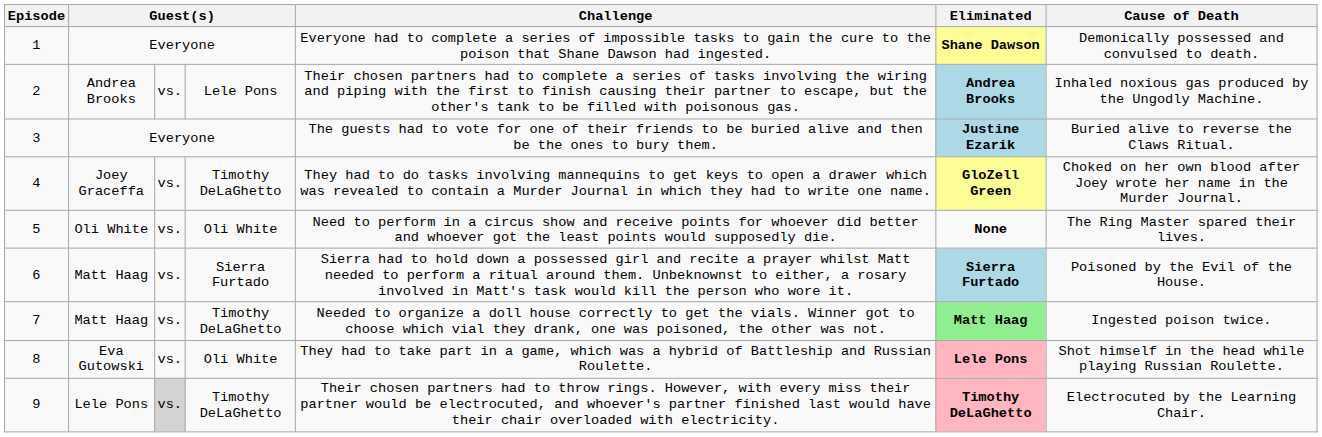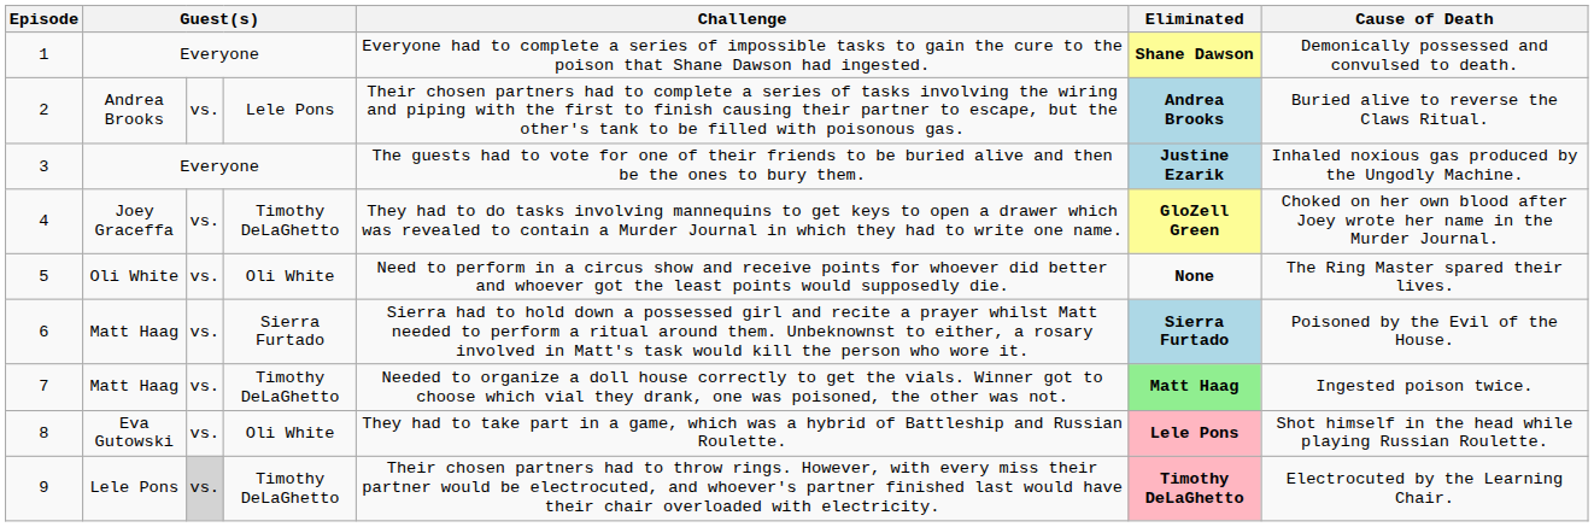2 | Cause of Death: Inhaled noxious gas produced by the Ungodly Machine. -> Buried alive to reverse the Claws Ritual.
3 | Cause of Death: Buried alive to reverse the Claws Ritual. -> Inhaled noxious gas produced by the Ungodly Machine.
